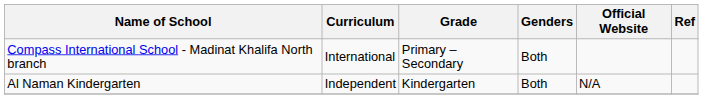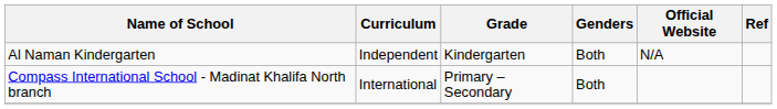rows swapped: Al Naman Kindergarten <-> Compass International School - Madinat Khalifa North branch
